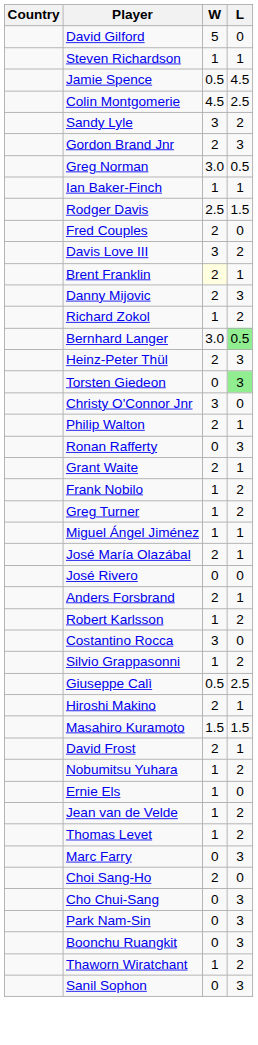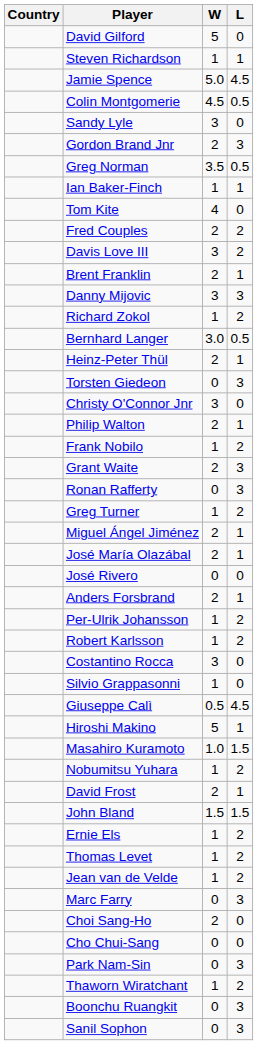Jamie Spence | W: 0.5 -> 5.0
Colin Montgomerie | L: 2.5 -> 0.5
Sandy Lyle | L: 2 -> 0
Greg Norman | W: 3.0 -> 3.5
- row: Rodger Davis | 2.5 | 1.5
+ row: Tom Kite | 4 | 0
Fred Couples | L: 0 -> 2
Brent Franklin | W: lightyellow background -> no background
Danny Mijovic | W: 2 -> 3
Bernhard Langer | L: lightgreen background -> no background
Heinz-Peter Thül | L: 3 -> 1
Torsten Giedeon | L: lightgreen background -> no background
rows swapped: Ronan Rafferty <-> Frank Nobilo
Grant Waite | L: 1 -> 3
Miguel Ángel Jiménez | W: 1 -> 2
+ row: Per-Ulrik Johansson | 1 | 2
Silvio Grappasonni | L: 2 -> 0
Giuseppe Calì | L: 2.5 -> 4.5
Hiroshi Makino | W: 2 -> 5
Masahiro Kuramoto | W: 1.5 -> 1.0
rows swapped: Nobumitsu Yuhara <-> David Frost
+ row: John Bland | 1.5 | 1.5
Ernie Els | L: 0 -> 2
rows swapped: Thomas Levet <-> Jean van de Velde
Cho Chui-Sang | L: 3 -> 0
rows swapped: Boonchu Ruangkit <-> Thaworn Wiratchant
